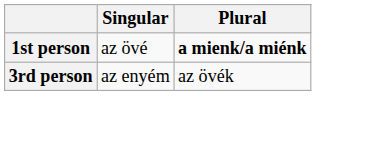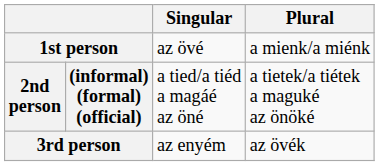1st person | Plural: bold -> normal
+ row: 2nd person | (informal) (formal) (official) | a tied/a tiéd a magáé az öné | a tietek/a tiétek a maguké az önöké
